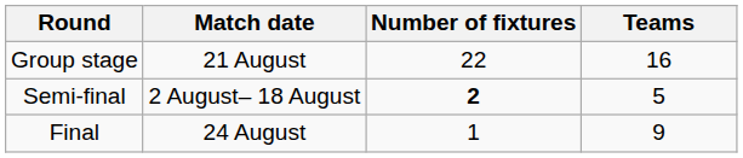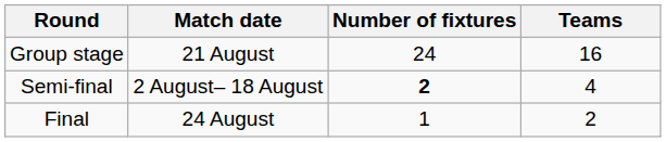Group stage | Number of fixtures: 22 -> 24
Semi-final | Teams: 5 -> 4
Final | Teams: 9 -> 2
